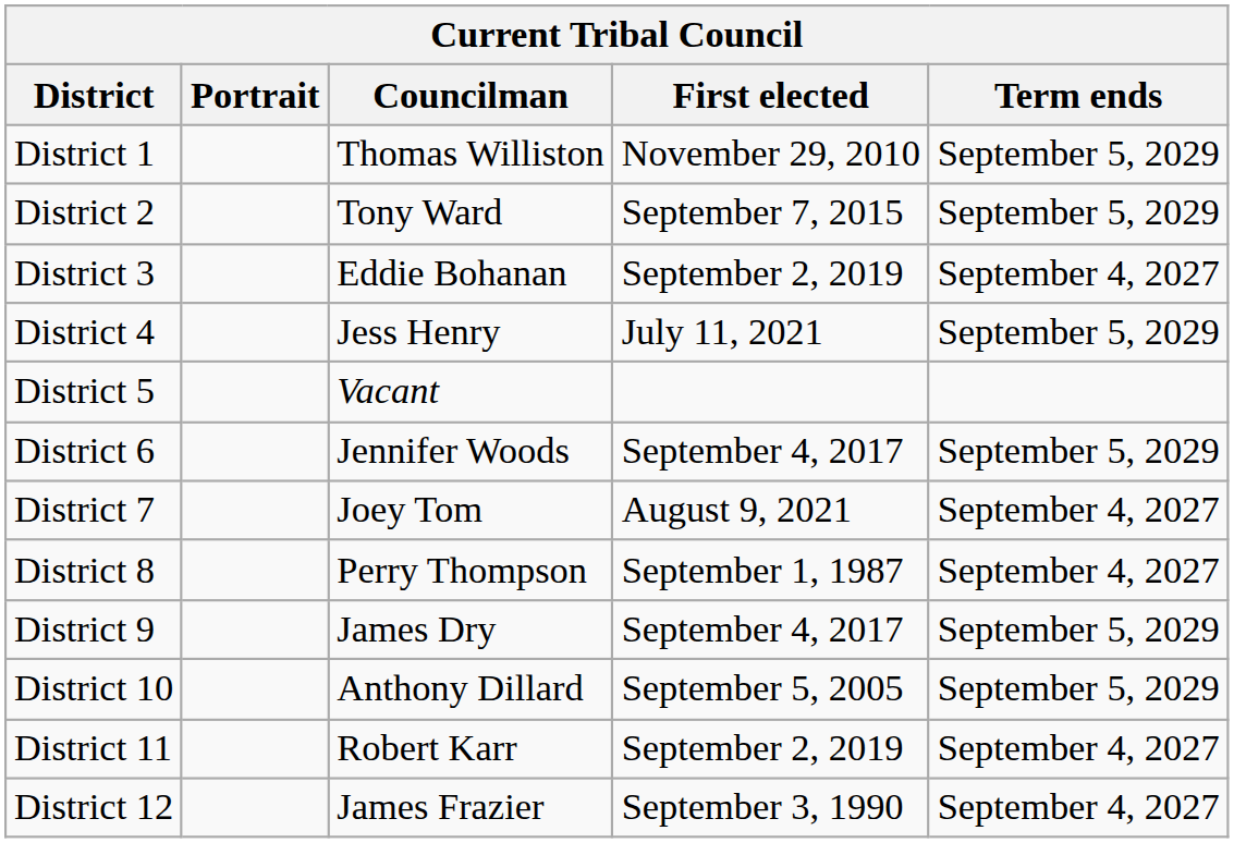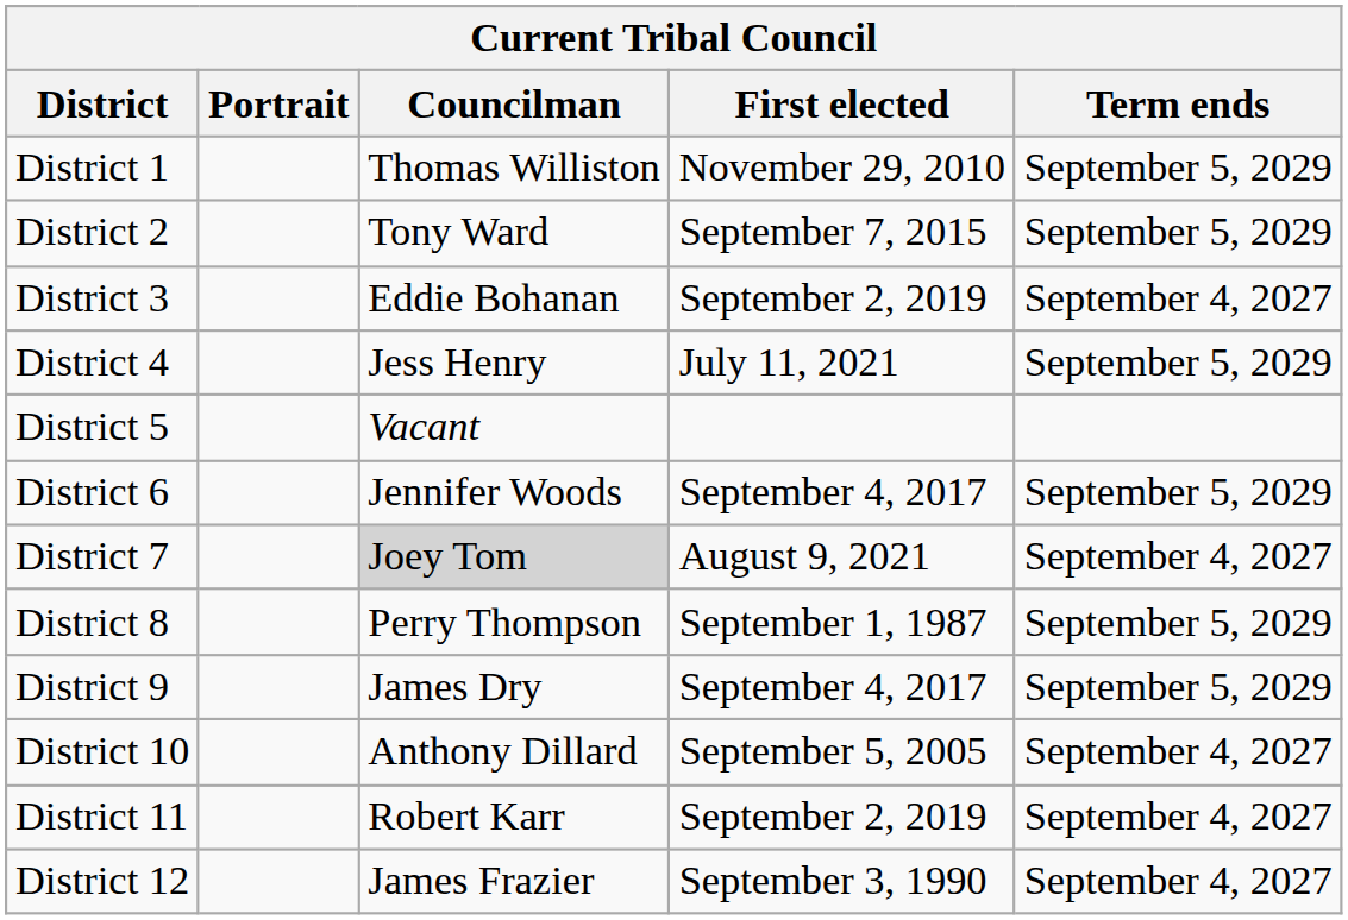District 7 | Councilman: no background -> lightgrey background
District 8 | Term ends: September 4, 2027 -> September 5, 2029
District 10 | Term ends: September 5, 2029 -> September 4, 2027
